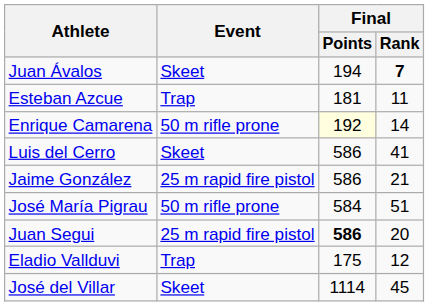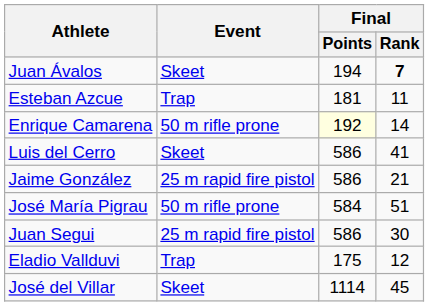Juan Segui | Final / Points: bold -> normal
Juan Segui | Final / Rank: 20 -> 30
